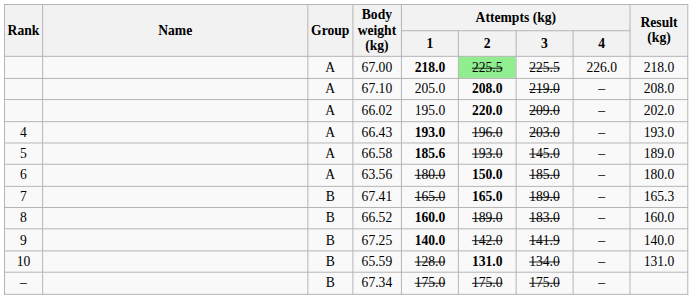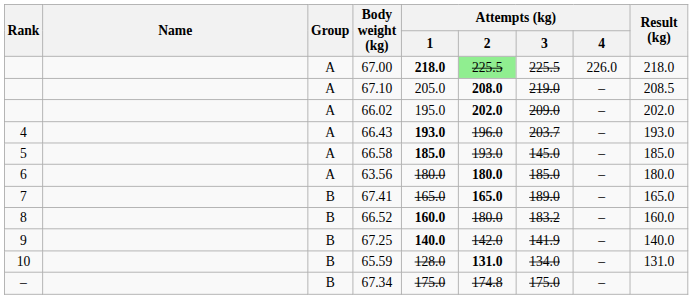67.10 | Result (kg): 208.0 -> 208.5
66.02 | Attempts (kg) / 2: 220.0 -> 202.0
66.43 | Attempts (kg) / 3: 203.0 -> 203.7
66.58 | Attempts (kg) / 1: 185.6 -> 185.0
66.58 | Result (kg): 189.0 -> 185.0
63.56 | Attempts (kg) / 2: 150.0 -> 180.0
67.41 | Result (kg): 165.3 -> 165.0
66.52 | Attempts (kg) / 2: 189.0 -> 180.0
66.52 | Attempts (kg) / 3: 183.0 -> 183.2
67.34 | Attempts (kg) / 2: 175.0 -> 174.8
